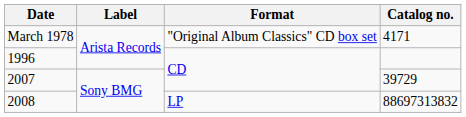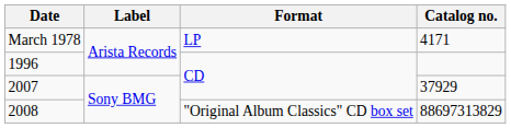March 1978 | Format: "Original Album Classics" CD box set -> LP
2007 | Catalog no.: 39729 -> 37929
2008 | Format: LP -> "Original Album Classics" CD box set
2008 | Catalog no.: 88697313832 -> 88697313829
